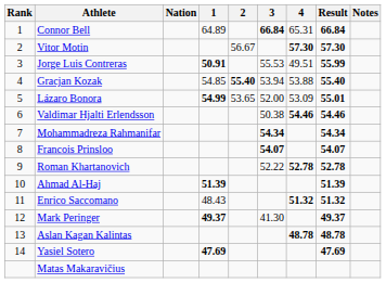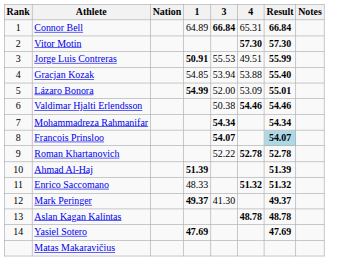- column: 2 | 56.67 | 55.40 | 53.65
Francois Prinsloo | Result: no background -> lightblue background
Enrico Saccomano | 1: 48.43 -> 48.33
